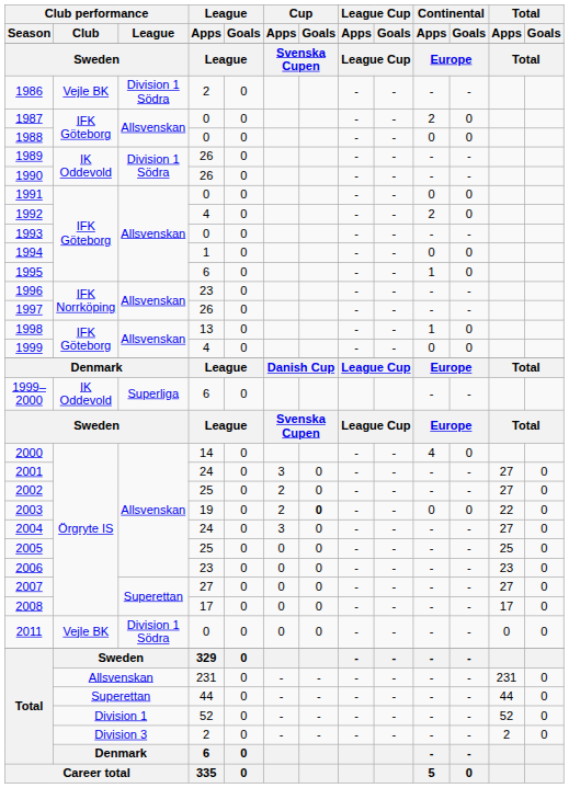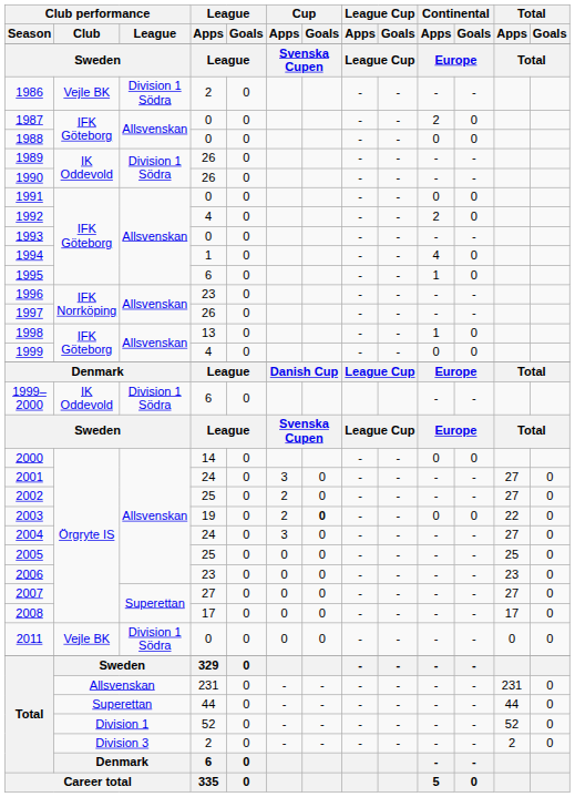1994 | Continental / Apps: 0 -> 4
1999–2000 | Club performance / League: Superliga -> Division 1 Södra
2000 | Continental / Apps: 4 -> 0
